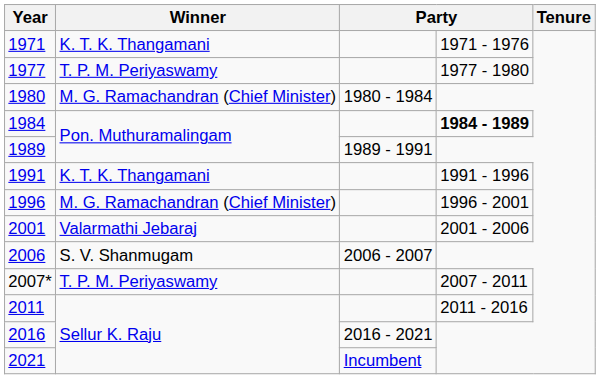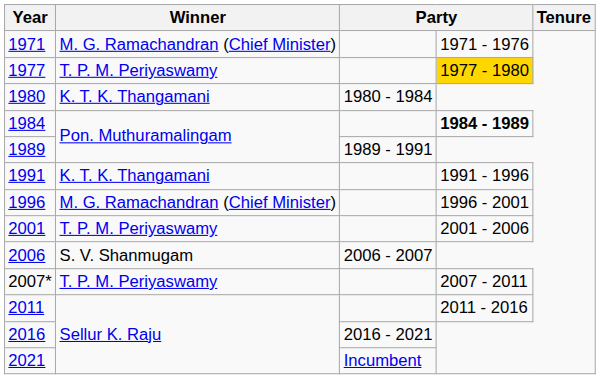1971 | Winner: K. T. K. Thangamani -> M. G. Ramachandran (Chief Minister)
1977 | column 4: no background -> gold background
1980 | Winner: M. G. Ramachandran (Chief Minister) -> K. T. K. Thangamani
2001 | Winner: Valarmathi Jebaraj -> T. P. M. Periyaswamy
